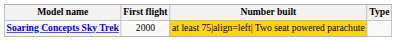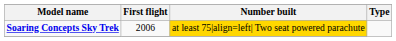Soaring Concepts Sky Trek | First flight: 2000 -> 2006
